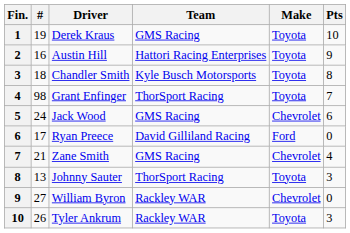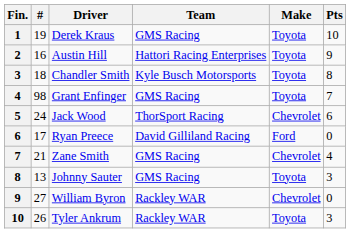Grant Enfinger | Team: ThorSport Racing -> GMS Racing
Jack Wood | Team: GMS Racing -> ThorSport Racing
Johnny Sauter | Team: ThorSport Racing -> GMS Racing
